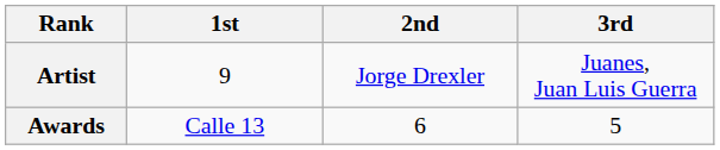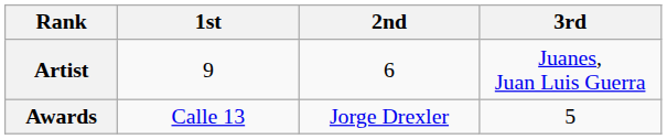Artist | 2nd: Jorge Drexler -> 6
Awards | 2nd: 6 -> Jorge Drexler
